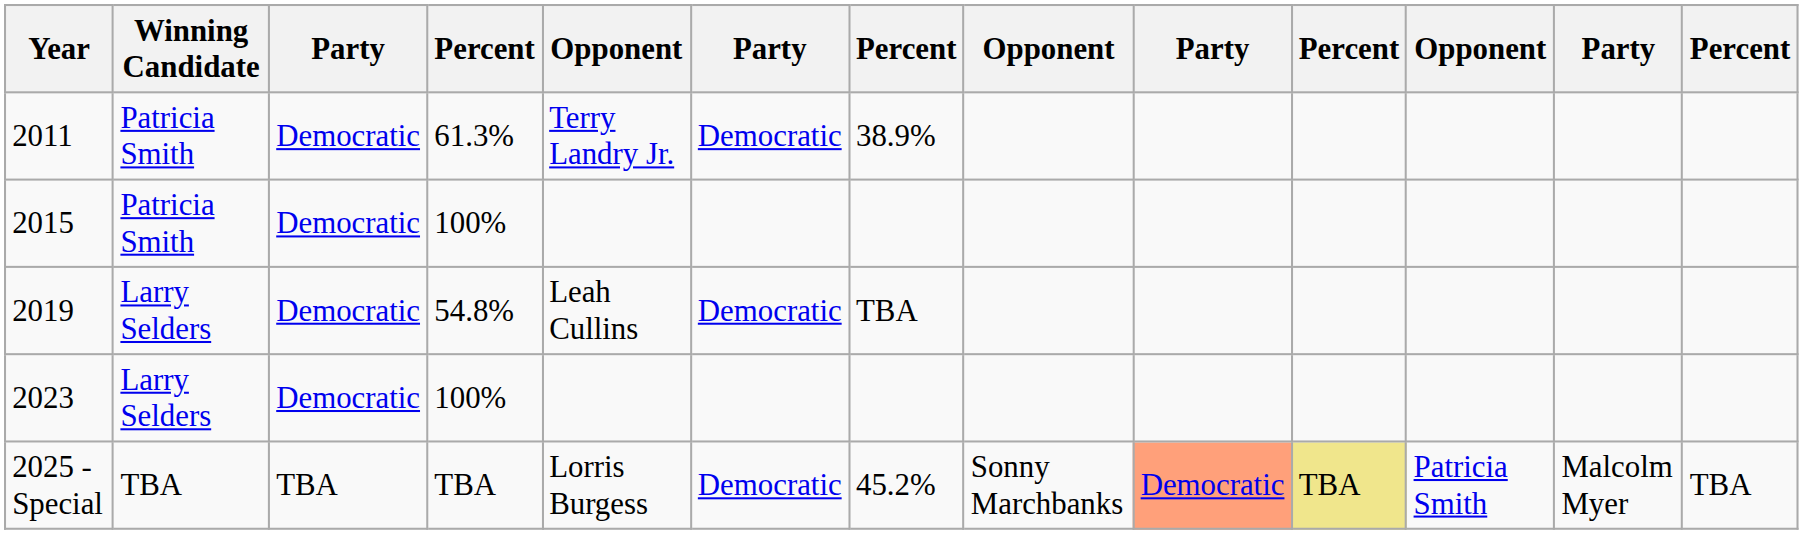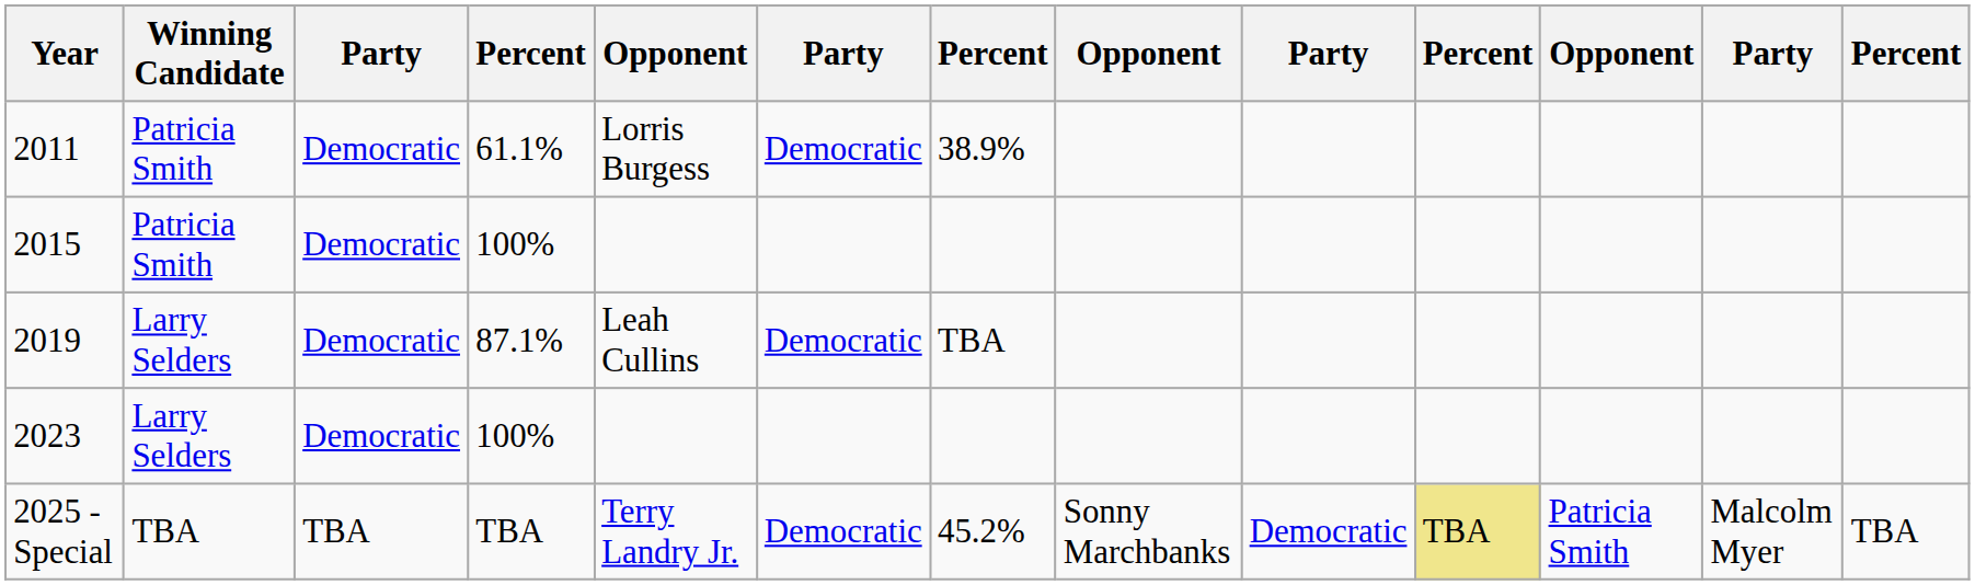2011 | column 4: 61.3% -> 61.1%
2011 | column 5: Terry Landry Jr. -> Lorris Burgess
2019 | column 4: 54.8% -> 87.1%
2025 - Special | column 5: Lorris Burgess -> Terry Landry Jr.
2025 - Special | column 9: lightsalmon background -> no background
